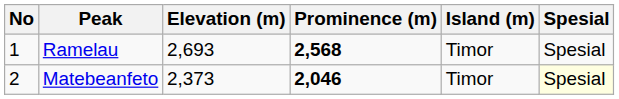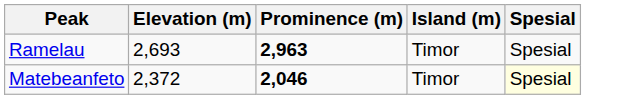- column: No | 1 | 2
Ramelau | Prominence (m): 2,568 -> 2,963
Matebeanfeto | Elevation (m): 2,373 -> 2,372
